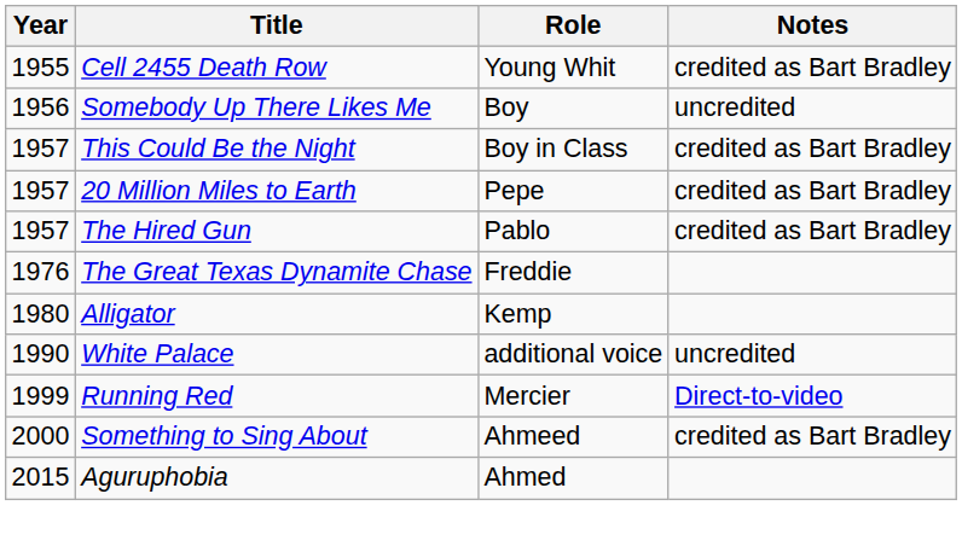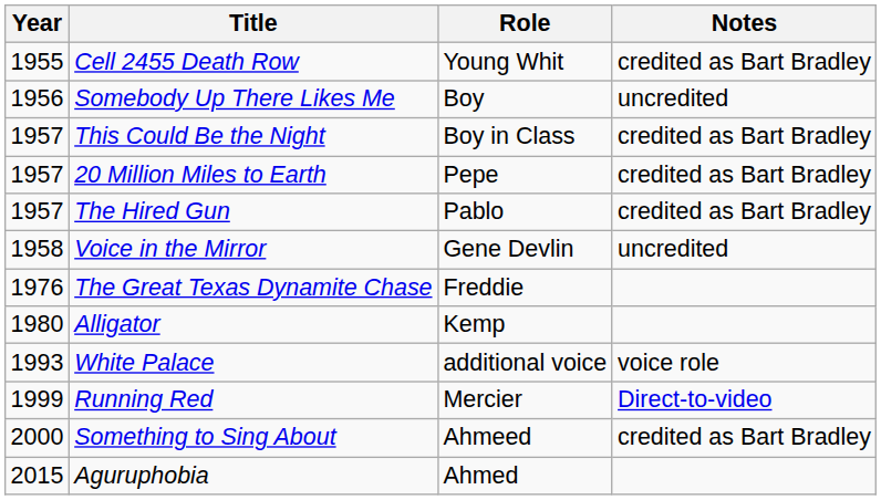+ row: 1958 | Voice in the Mirror | Gene Devlin | uncredited
White Palace | Year: 1990 -> 1993
White Palace | Notes: uncredited -> voice role
